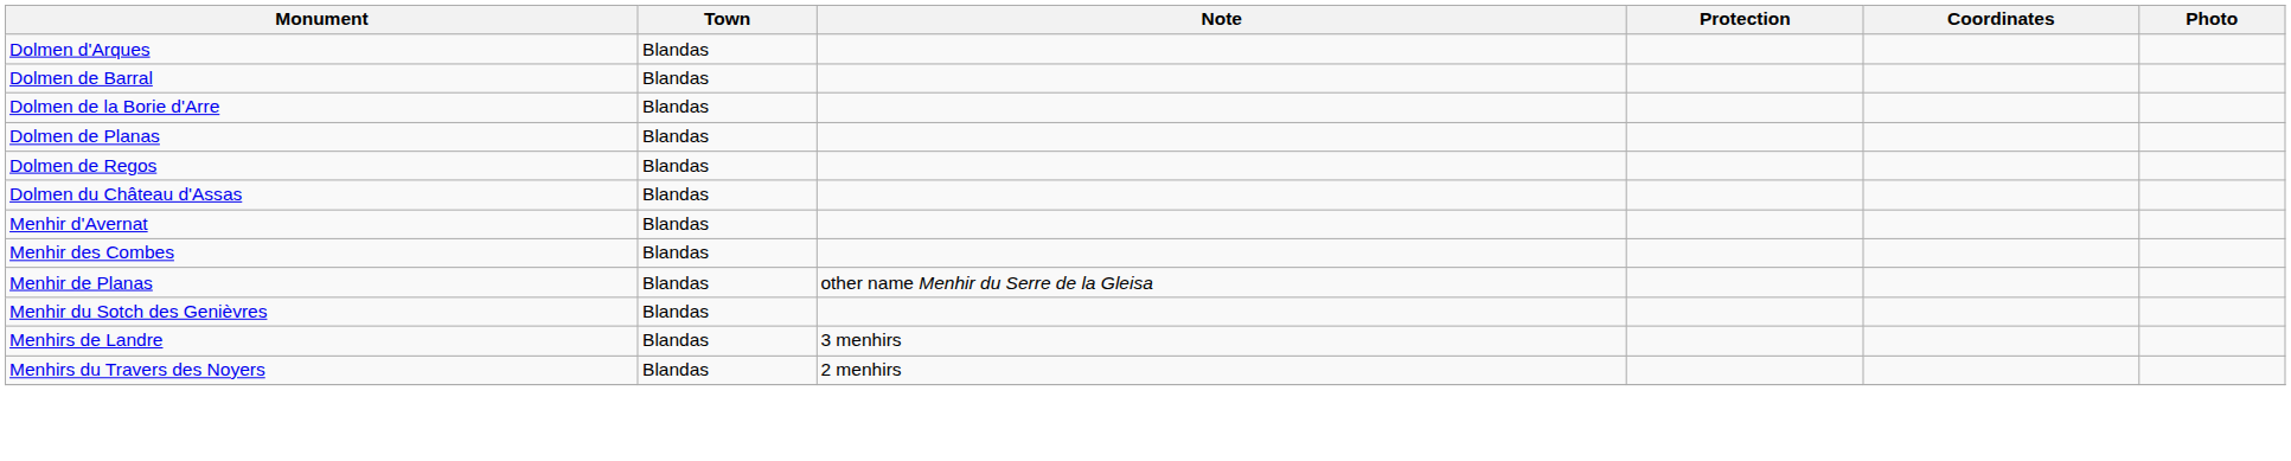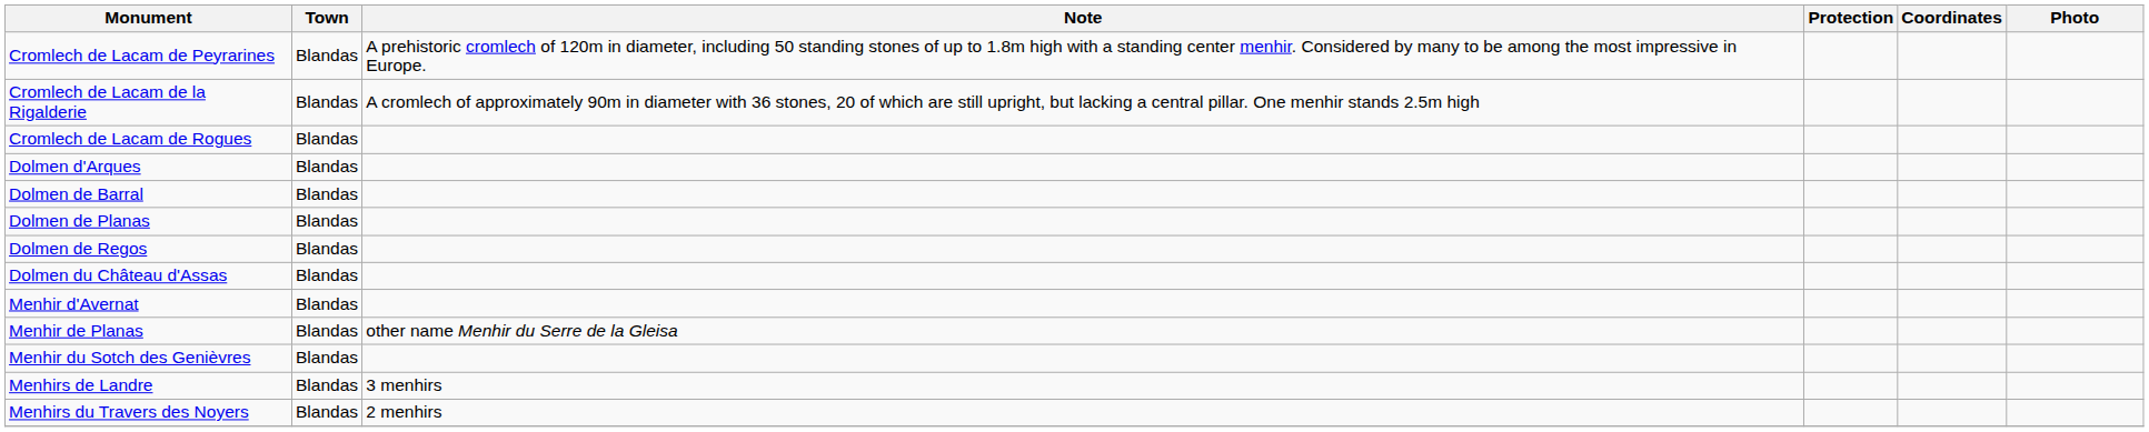+ row: Cromlech de Lacam de Peyrarines | Blandas | A prehistoric cromlech of 120m in diameter, including 50 standing stones of up to 1.8m high with a standing center menhir. Considered by many to be among the most impressive in Europe.
+ row: Cromlech de Lacam de la Rigalderie | Blandas | A cromlech of approximately 90m in diameter with 36 stones, 20 of which are still upright, but lacking a central pillar. One menhir stands 2.5m high
+ row: Cromlech de Lacam de Rogues | Blandas
- row: Dolmen de la Borie d'Arre | Blandas
- row: Menhir des Combes | Blandas
